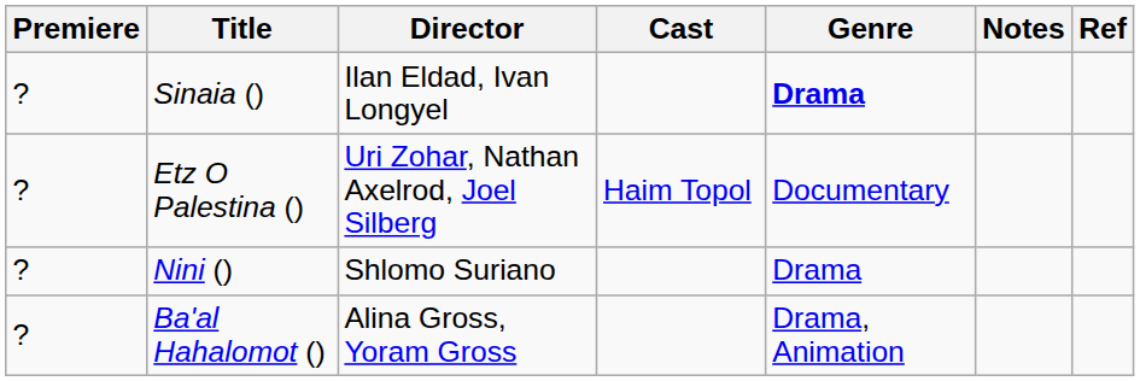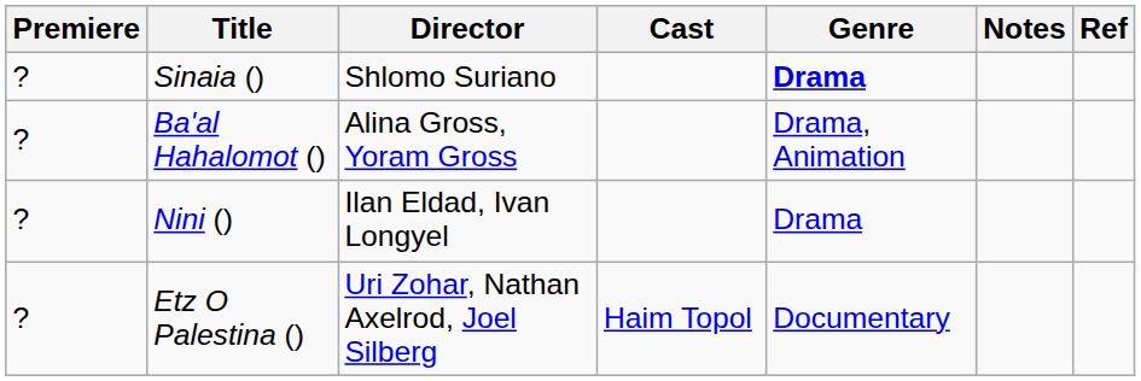Sinaia () | Director: Ilan Eldad, Ivan Longyel -> Shlomo Suriano
rows swapped: Ba'al Hahalomot () <-> Etz O Palestina ()
Nini () | Director: Shlomo Suriano -> Ilan Eldad, Ivan Longyel
